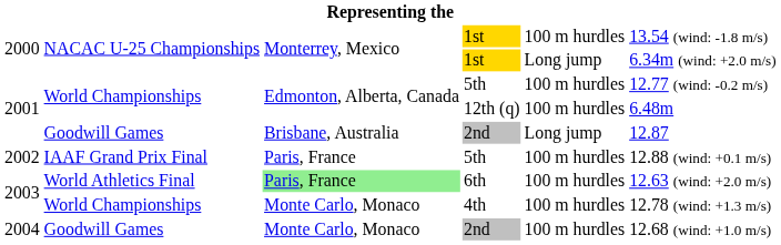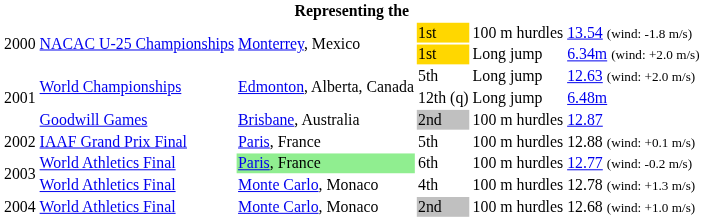2001 / 5th | column 5: 100 m hurdles -> Long jump
2001 / 5th | column 6: 12.77 (wind: -0.2 m/s) -> 12.63 (wind: +2.0 m/s)
12th (q) | column 5: 100 m hurdles -> Long jump
2001 / 2nd | column 5: Long jump -> 100 m hurdles
6th | column 6: 12.63 (wind: +2.0 m/s) -> 12.77 (wind: -0.2 m/s)
4th | column 2: World Championships -> World Athletics Final
2004 / 2nd | column 2: Goodwill Games -> World Athletics Final
